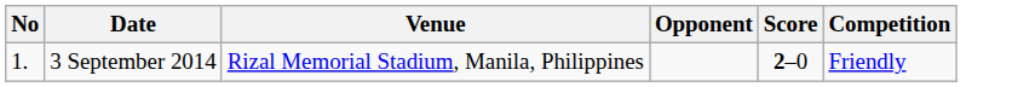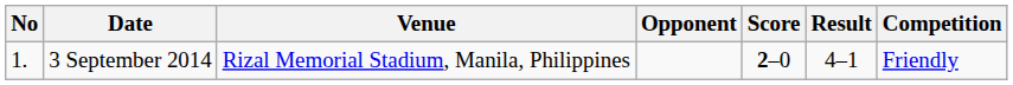+ column: Result | 4–1
